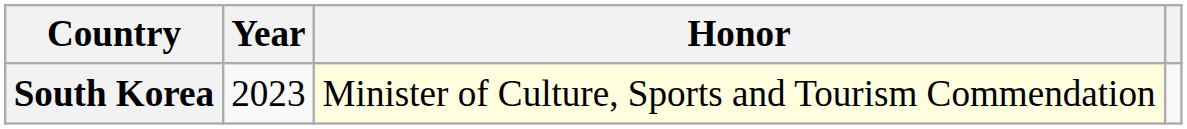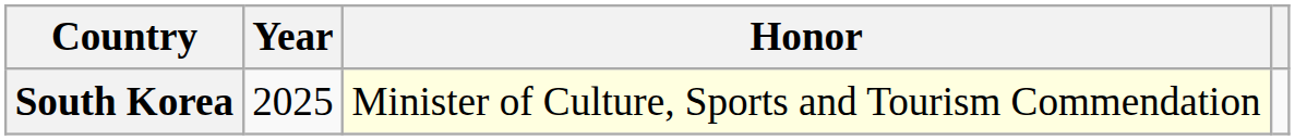South Korea | Year: 2023 -> 2025
